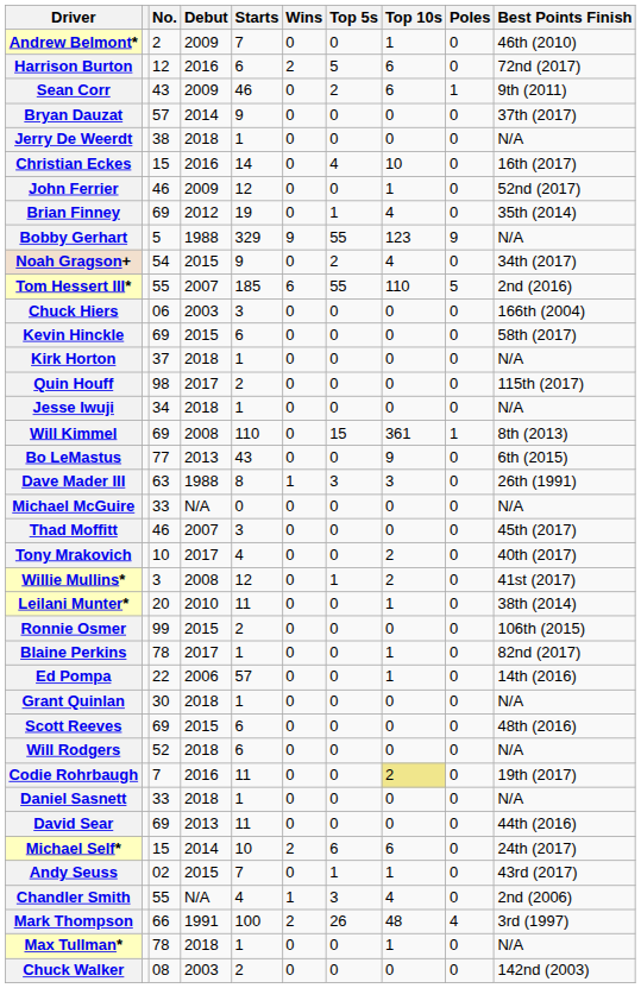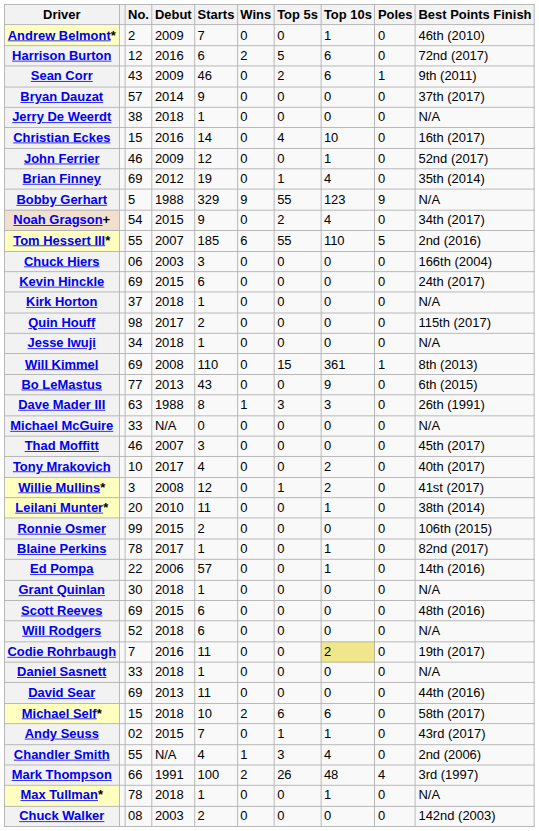Kevin Hinckle | Best Points Finish: 58th (2017) -> 24th (2017)
Michael Self* | Debut: 2014 -> 2018
Michael Self* | Best Points Finish: 24th (2017) -> 58th (2017)
